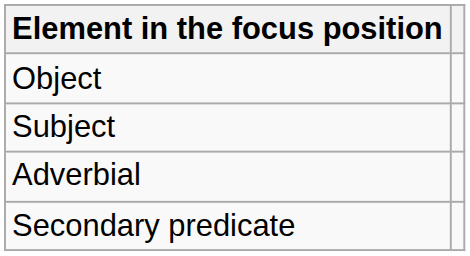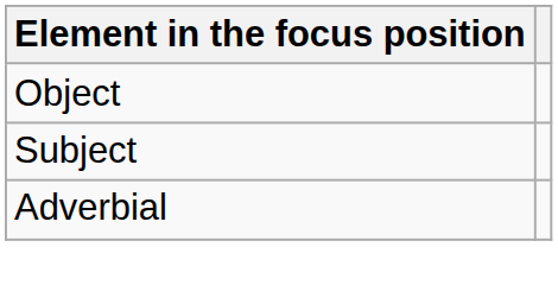- row: Secondary predicate
